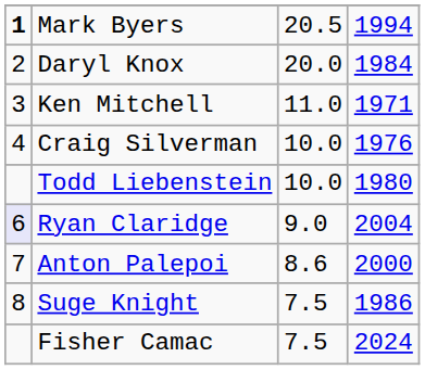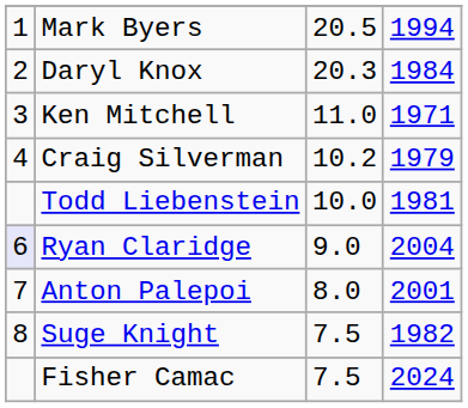Mark Byers | column 1: bold -> normal
Daryl Knox | column 3: 20.0 -> 20.3
Craig Silverman | column 3: 10.0 -> 10.2
Craig Silverman | column 4: 1976 -> 1979
Todd Liebenstein | column 4: 1980 -> 1981
Anton Palepoi | column 3: 8.6 -> 8.0
Anton Palepoi | column 4: 2000 -> 2001
Suge Knight | column 4: 1986 -> 1982
